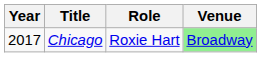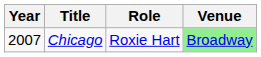Chicago | Year: 2017 -> 2007
